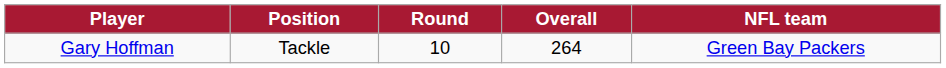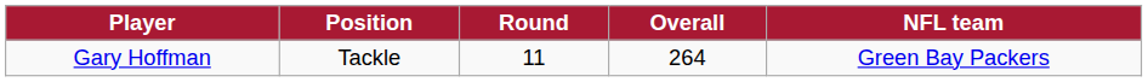Gary Hoffman | Round: 10 -> 11
